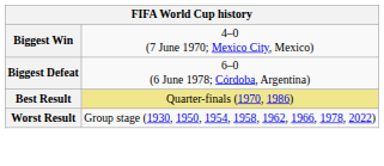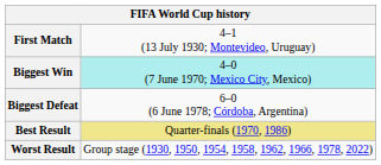+ row: First Match | 4–1 (13 July 1930; Montevideo, Uruguay)
Biggest Win | column 2: no background -> paleturquoise background
